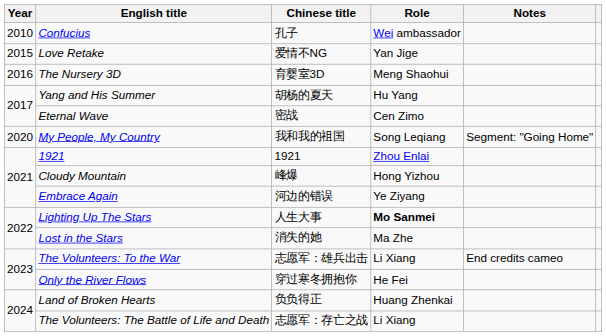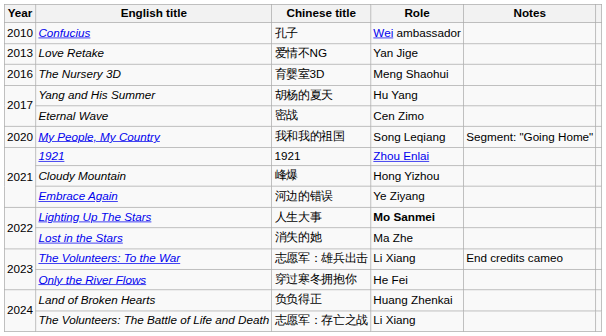Love Retake | Year: 2015 -> 2013
